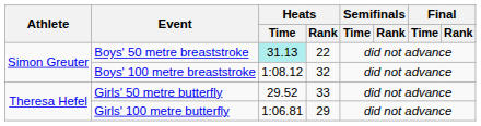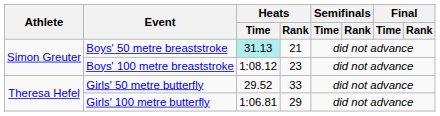Boys' 50 metre breaststroke | Heats / Rank: 22 -> 21
Boys' 100 metre breaststroke | Heats / Rank: 32 -> 23
